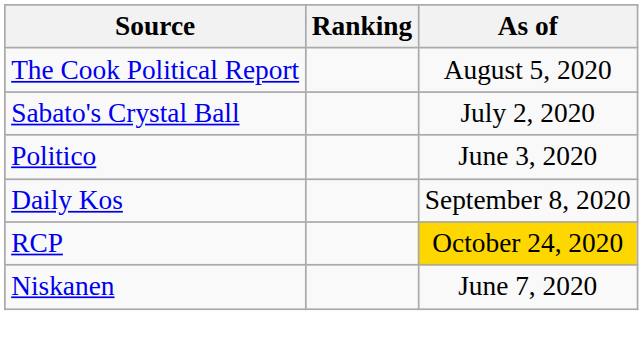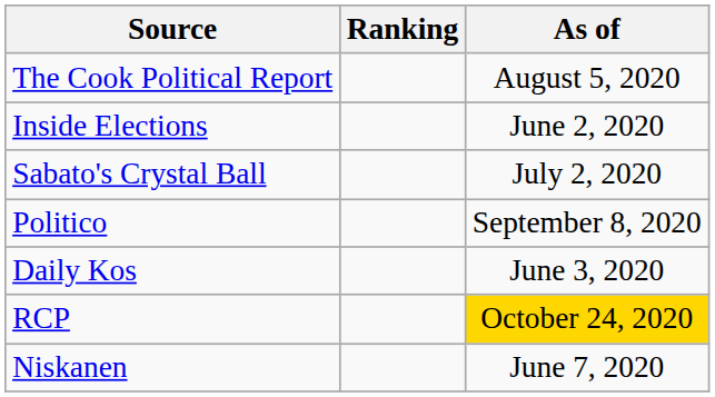+ row: Inside Elections | June 2, 2020
Politico | As of: June 3, 2020 -> September 8, 2020
Daily Kos | As of: September 8, 2020 -> June 3, 2020
